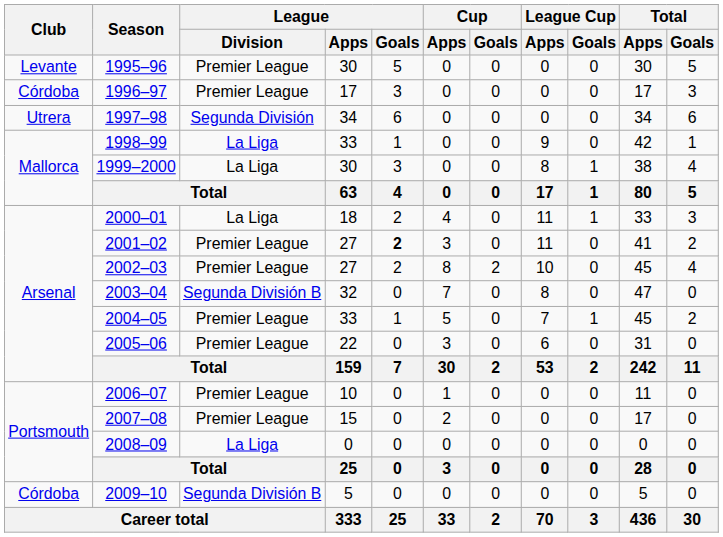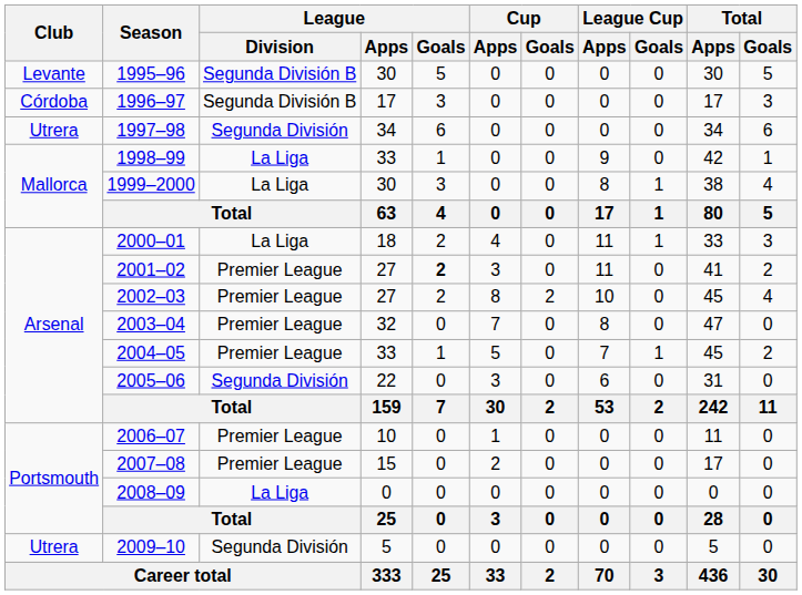1995–96 | League / Division: Premier League -> Segunda División B
1996–97 | League / Division: Premier League -> Segunda División B
2003–04 | League / Division: Segunda División B -> Premier League
2005–06 | League / Division: Premier League -> Segunda División
2009–10 | Club: Córdoba -> Utrera
2009–10 | League / Division: Segunda División B -> Segunda División
